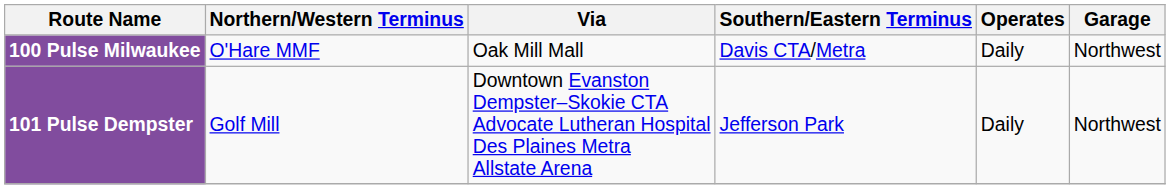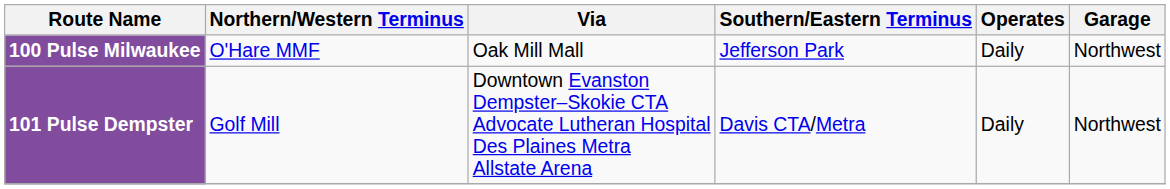100 Pulse Milwaukee | Southern/Eastern Terminus: Davis CTA/Metra -> Jefferson Park
101 Pulse Dempster | Southern/Eastern Terminus: Jefferson Park -> Davis CTA/Metra
